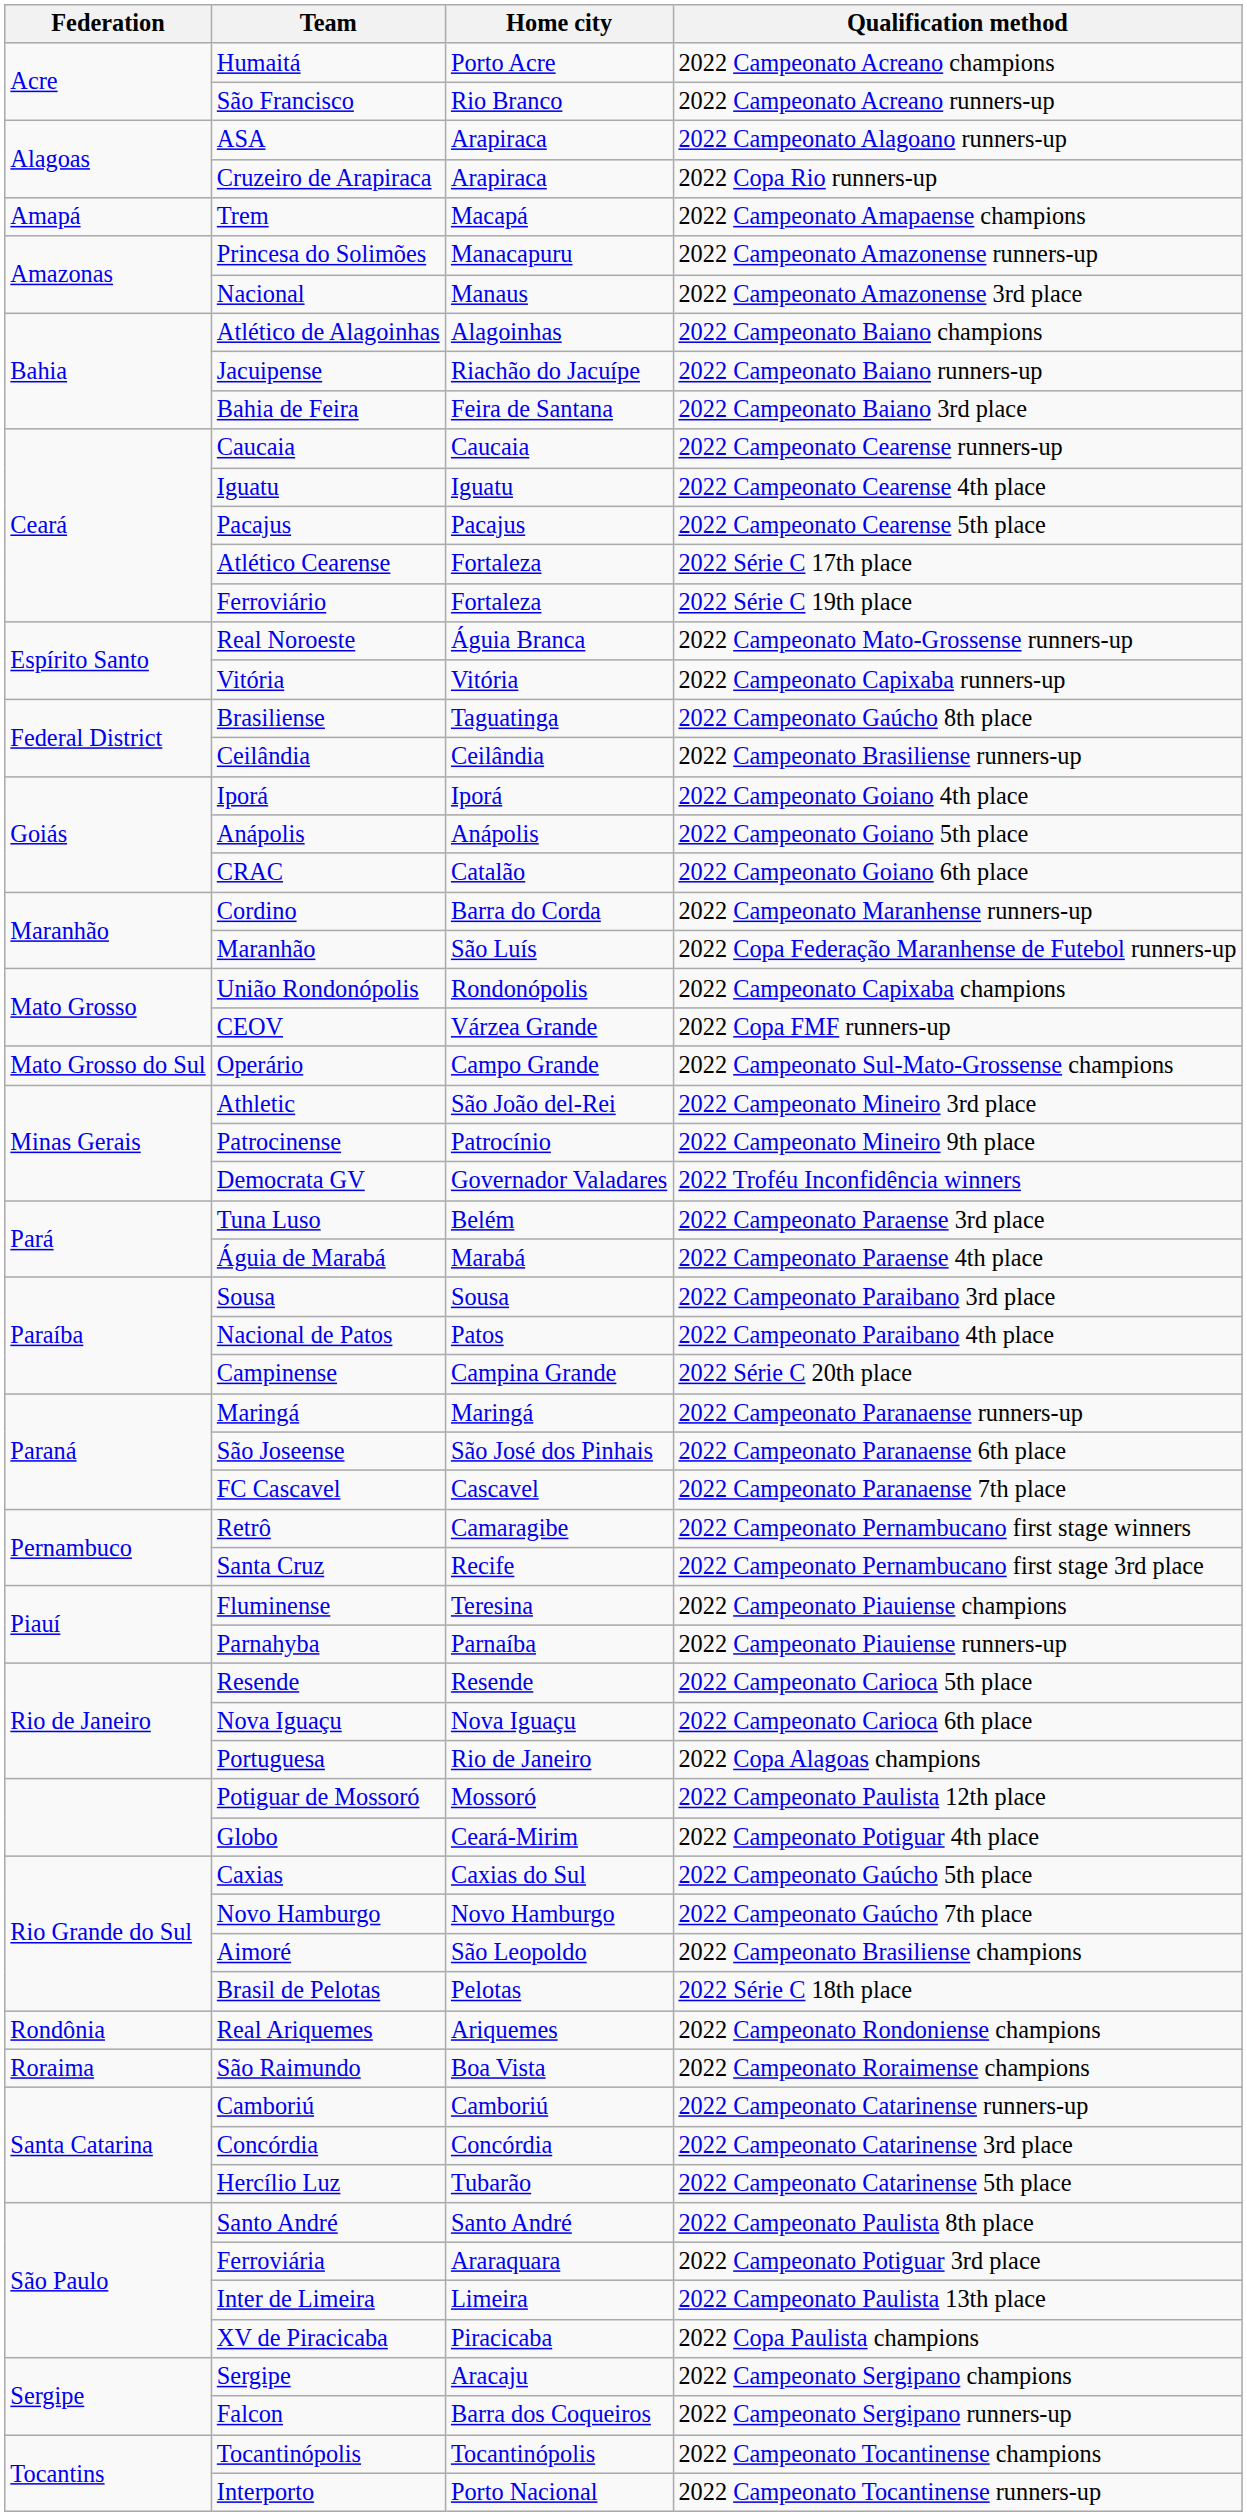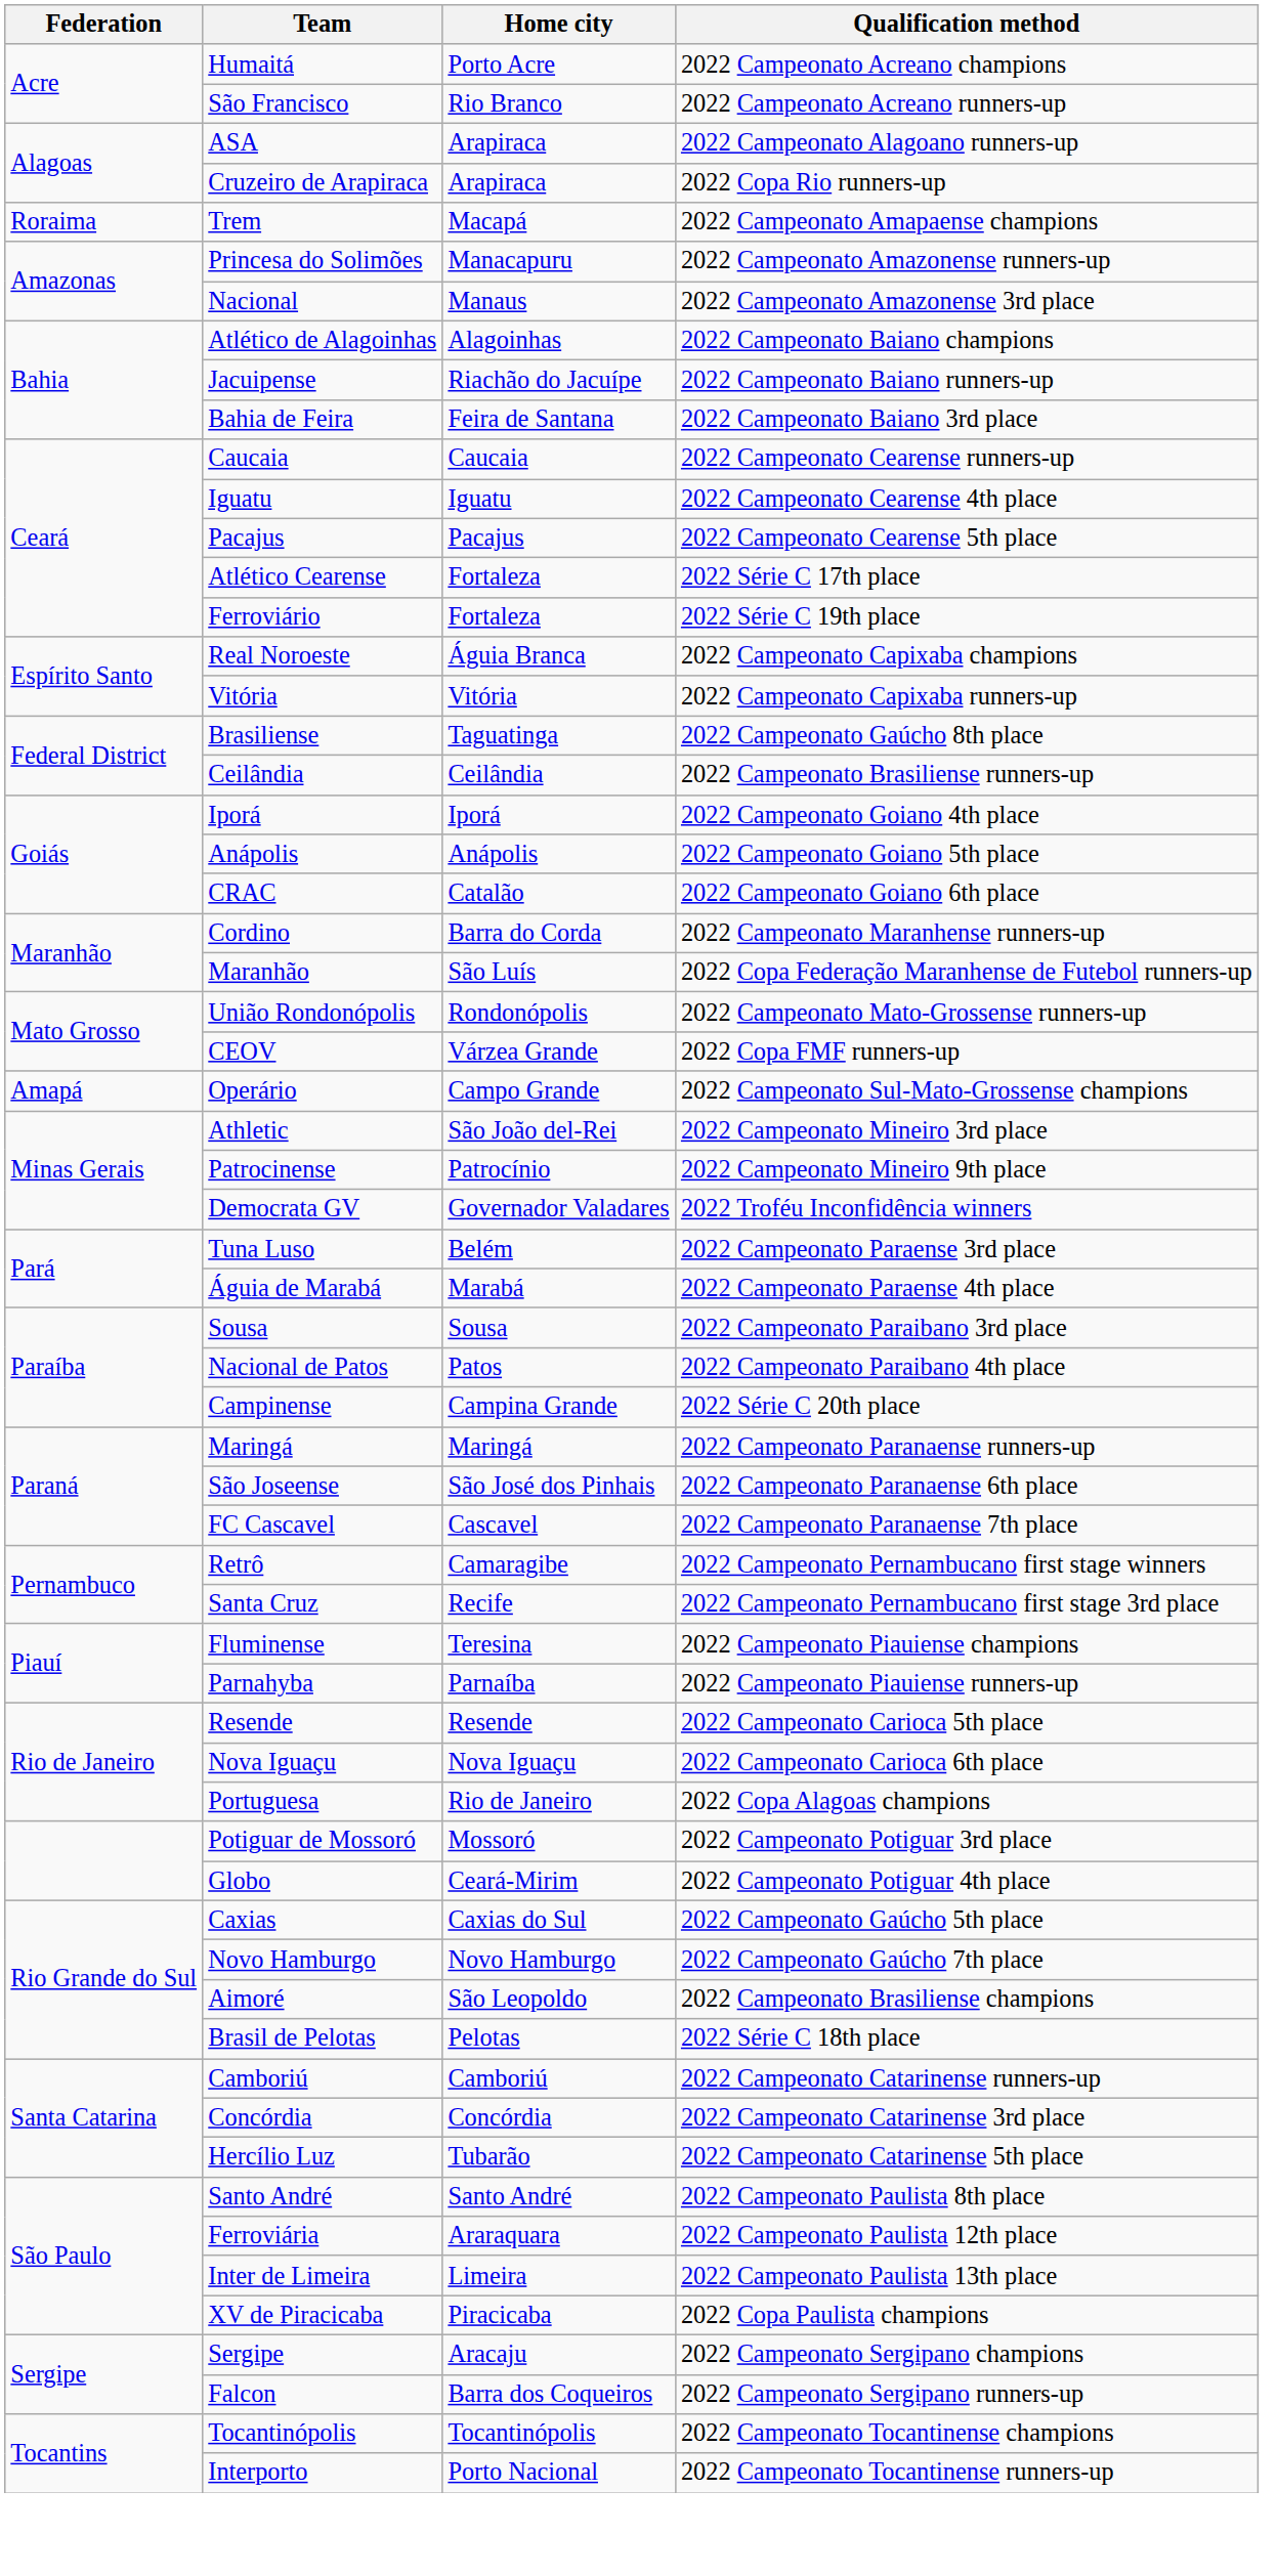Trem | Federation: Amapá -> Roraima
Real Noroeste | Qualification method: 2022 Campeonato Mato-Grossense runners-up -> 2022 Campeonato Capixaba champions
União Rondonópolis | Qualification method: 2022 Campeonato Capixaba champions -> 2022 Campeonato Mato-Grossense runners-up
Operário | Federation: Mato Grosso do Sul -> Amapá
Potiguar de Mossoró | Qualification method: 2022 Campeonato Paulista 12th place -> 2022 Campeonato Potiguar 3rd place
- row: Rondônia | Real Ariquemes | Ariquemes | 2022 Campeonato Rondoniense champions
- row: Roraima | São Raimundo | Boa Vista | 2022 Campeonato Roraimense champions
Ferroviária | Qualification method: 2022 Campeonato Potiguar 3rd place -> 2022 Campeonato Paulista 12th place
